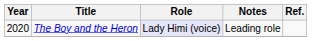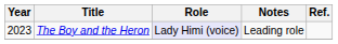The Boy and the Heron | Year: 2020 -> 2023
